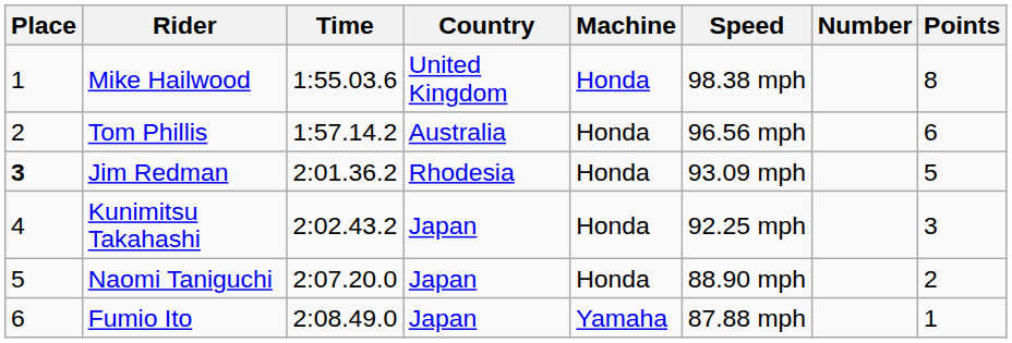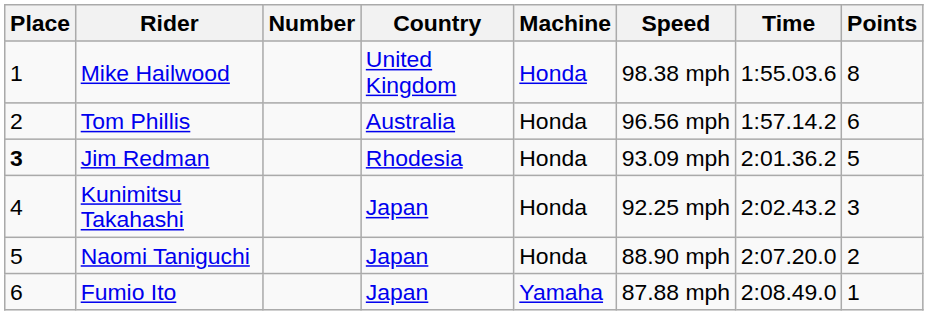columns swapped: Number <-> Time
